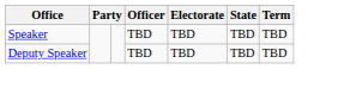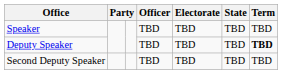Deputy Speaker | Term: normal -> bold
+ row: Second Deputy Speaker | TBD | TBD | TBD | TBD
